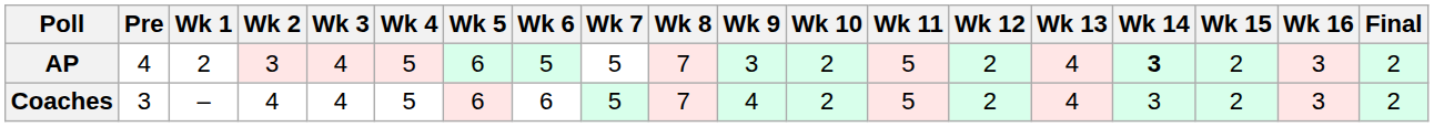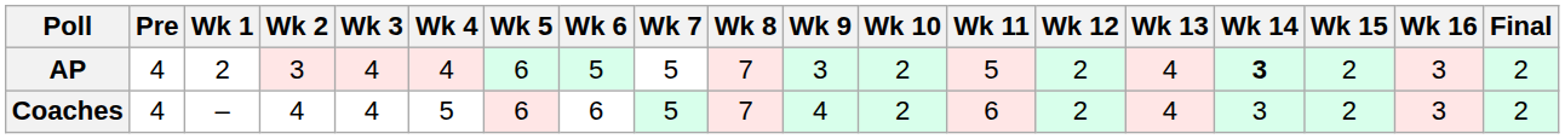AP | Wk 4: 5 -> 4
Coaches | Pre: 3 -> 4
Coaches | Wk 11: 5 -> 6
